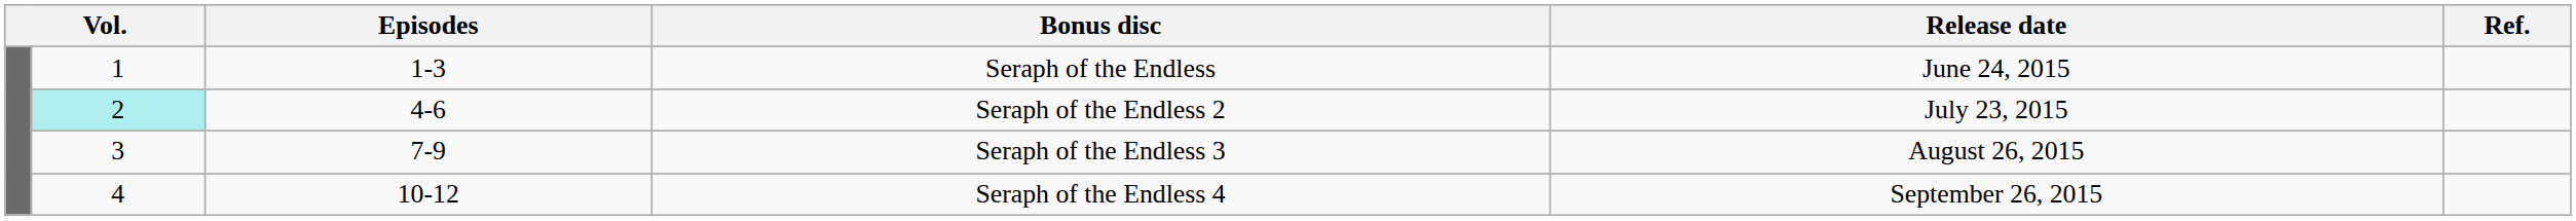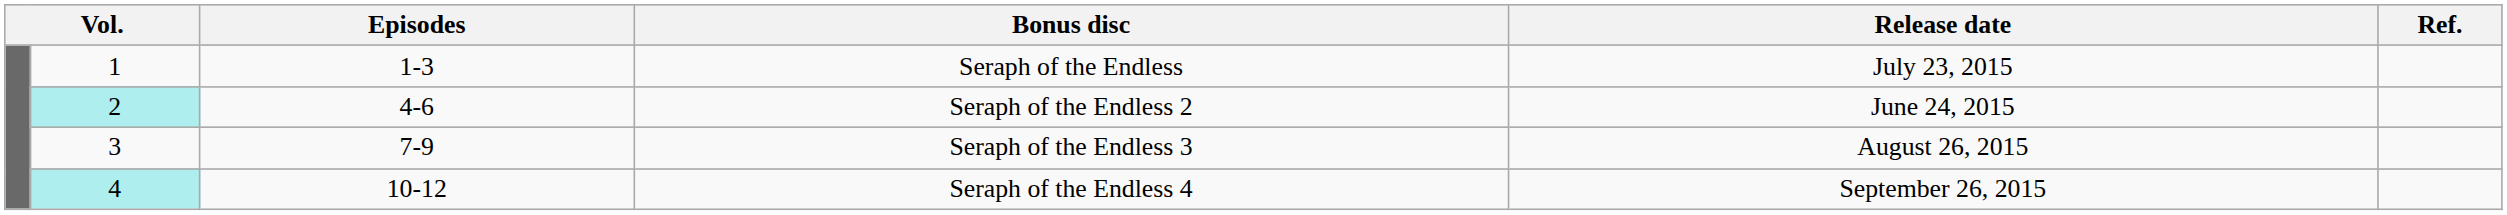Seraph of the Endless | Release date: June 24, 2015 -> July 23, 2015
Seraph of the Endless 2 | Release date: July 23, 2015 -> June 24, 2015
Seraph of the Endless 4 | column 2: no background -> paleturquoise background
